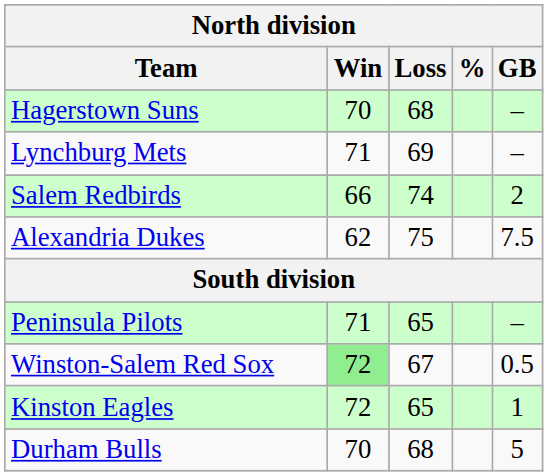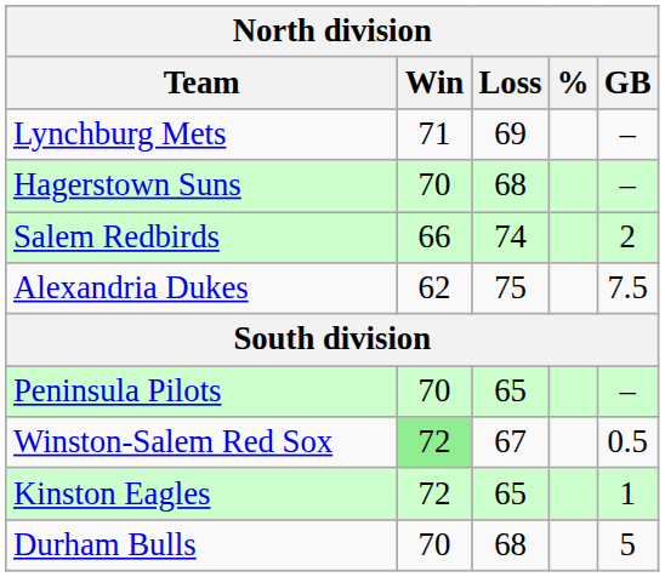rows swapped: Hagerstown Suns <-> Lynchburg Mets
Peninsula Pilots | Win: 71 -> 70
